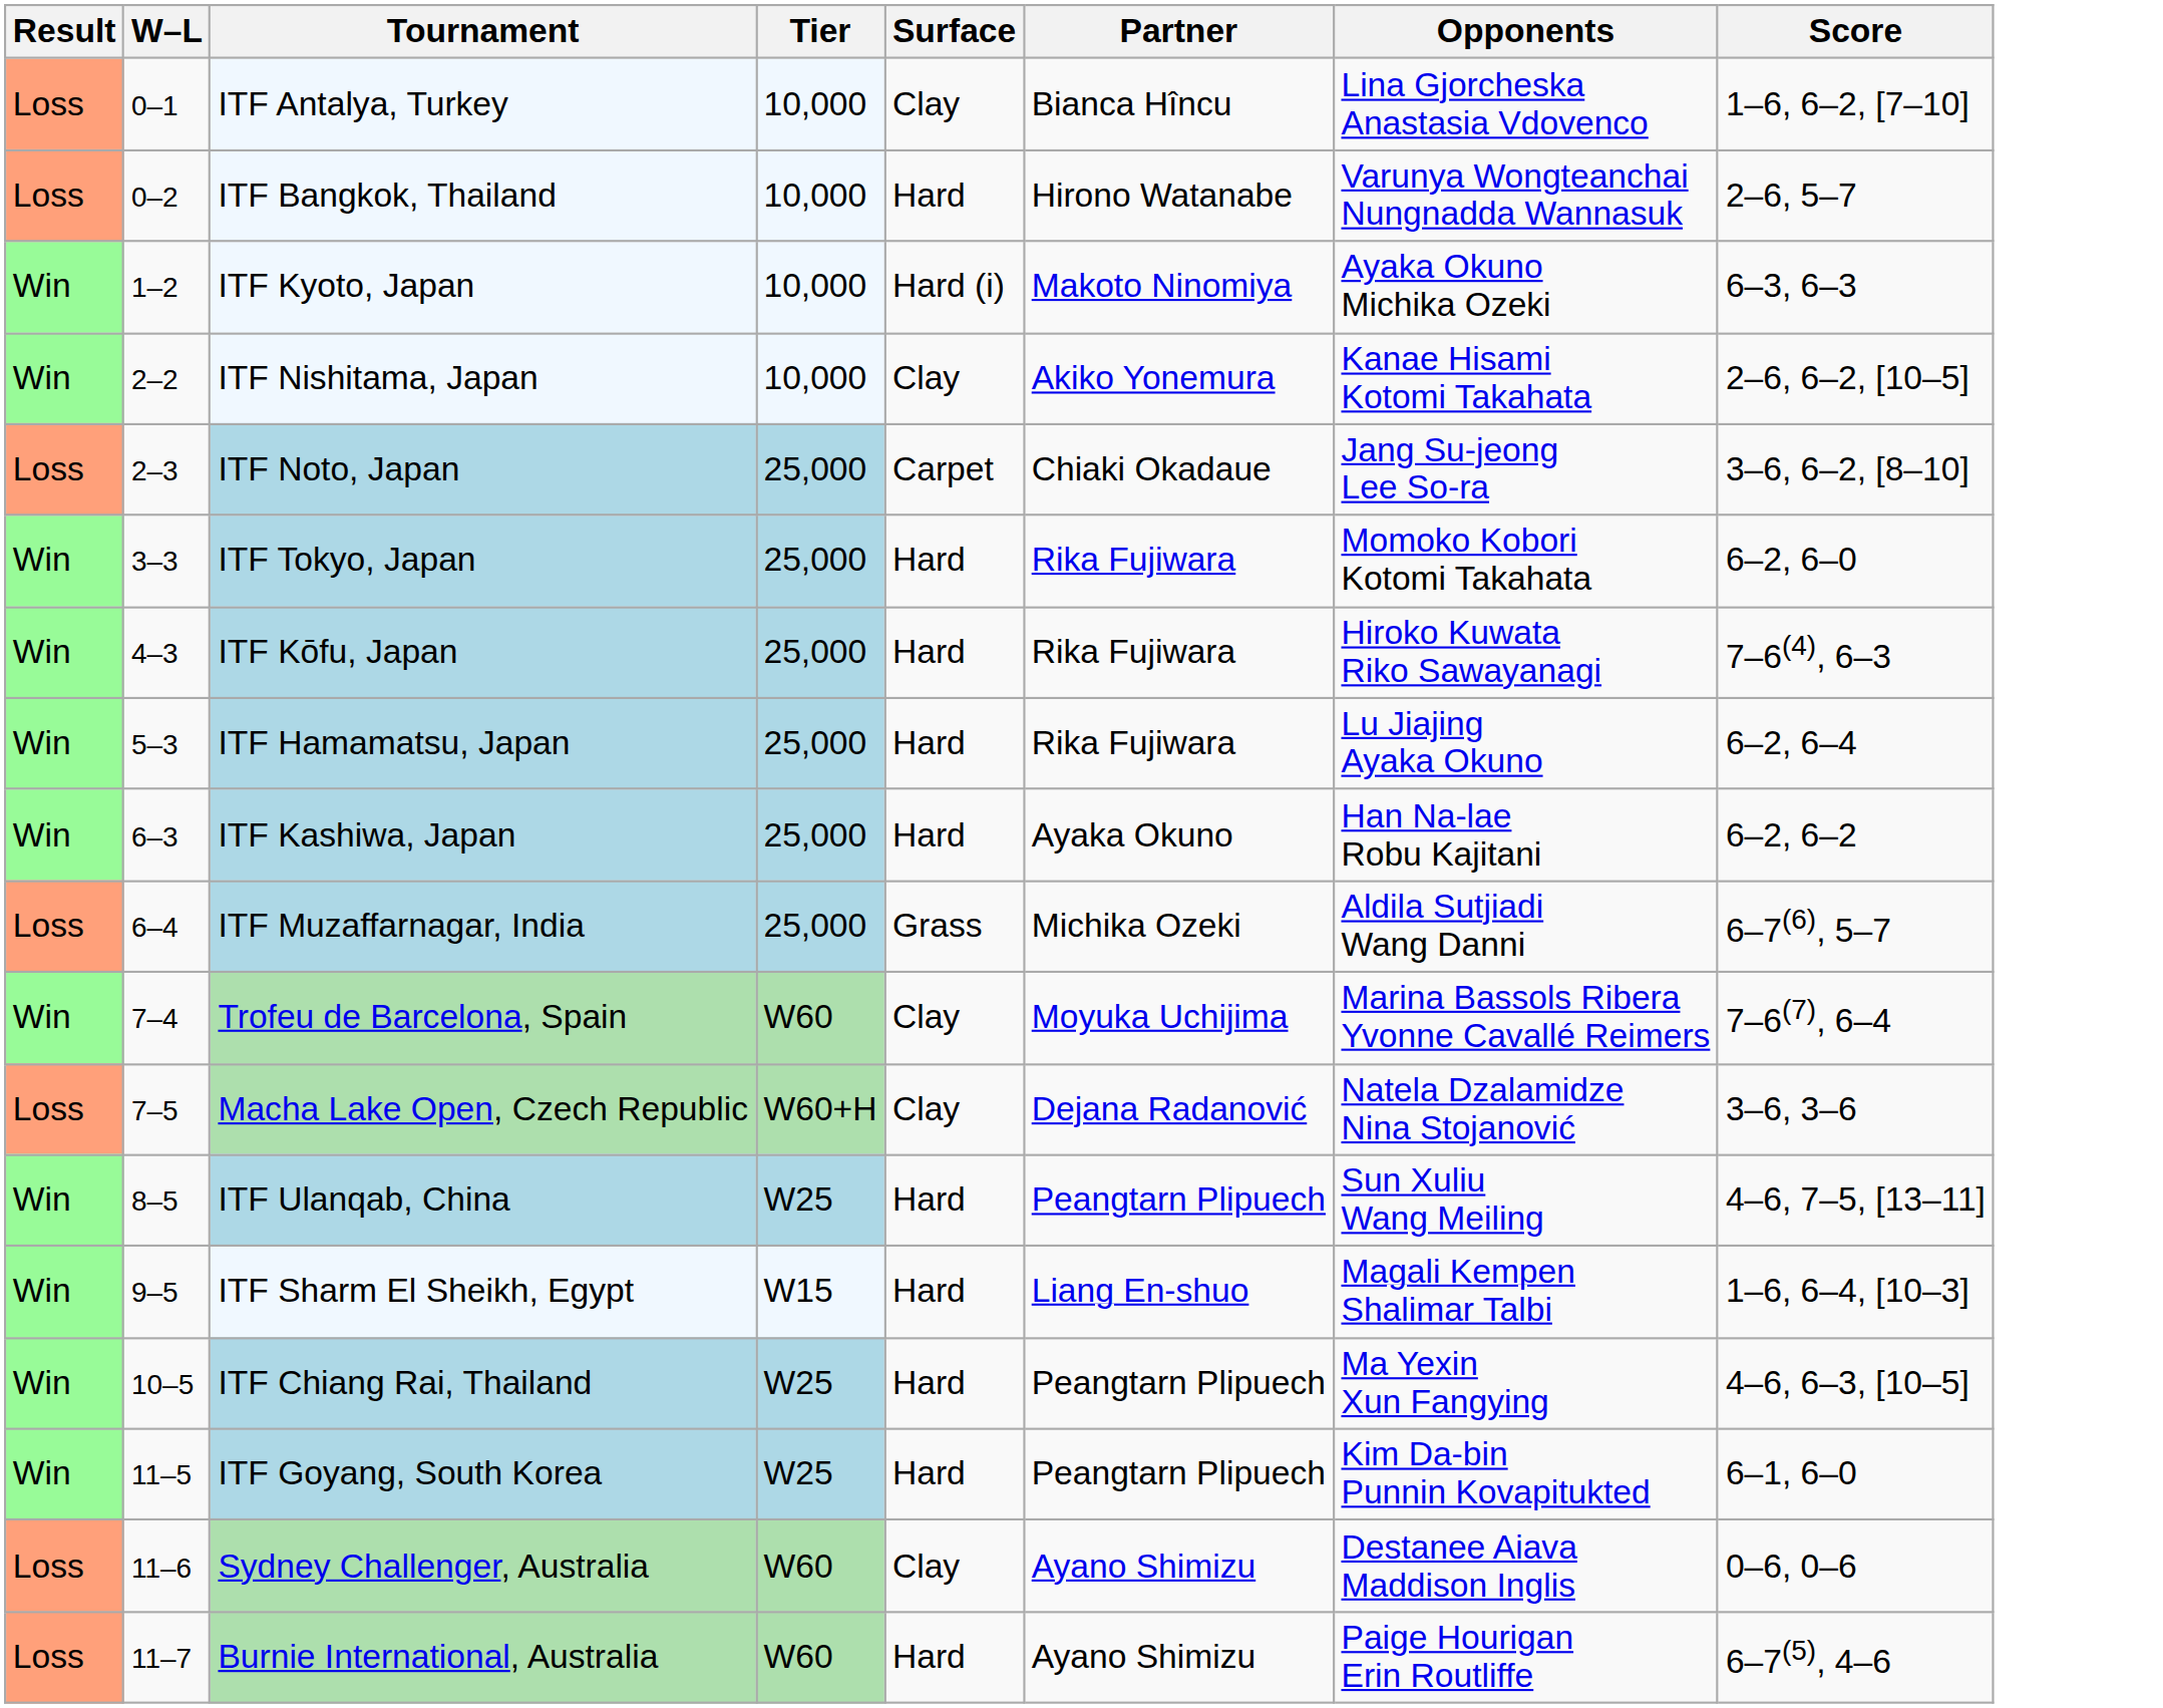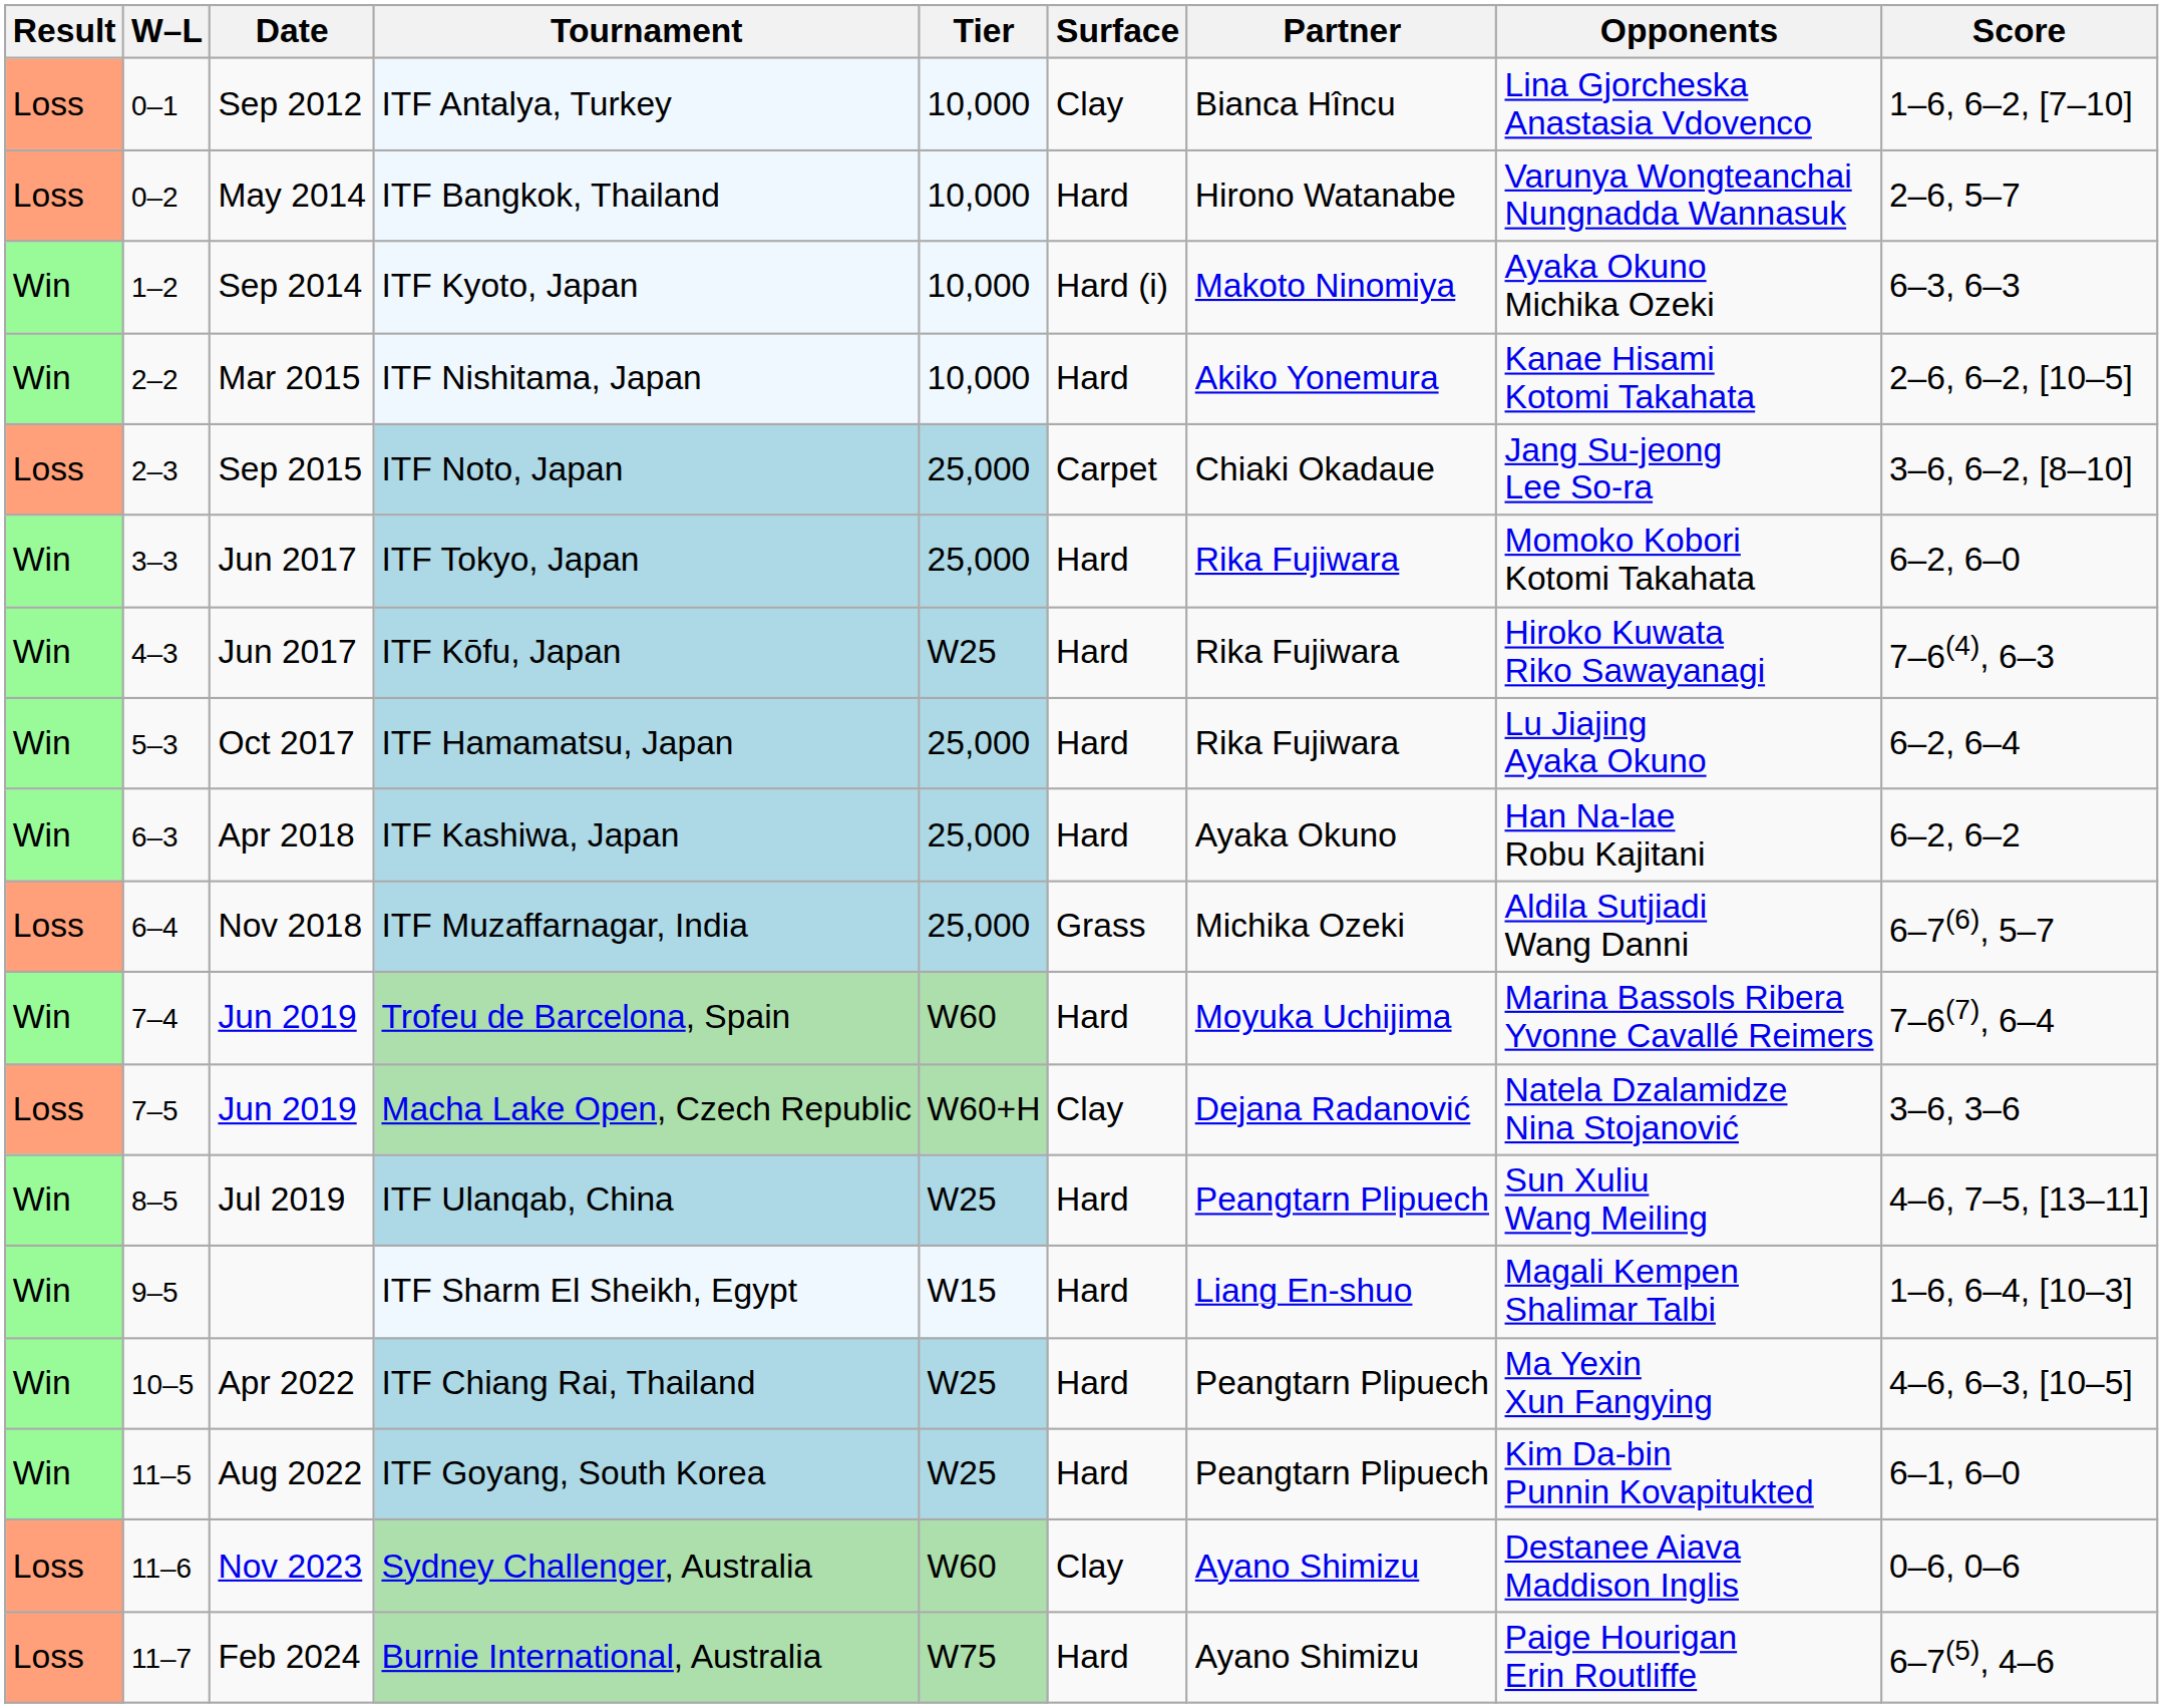+ column: Date | Sep 2012 | May 2014 | Sep 2014 | Mar 2015 | Sep 2015 | Jun 2017 | Jun 2017 | Oct 2017 | Apr 2018 | Nov 2018 | Jun 2019 | Jun 2019 | Jul 2019 | Apr 2022 | Aug 2022 | Nov 2023 | Feb 2024
ITF Nishitama, Japan | Surface: Clay -> Hard
ITF Kōfu, Japan | Tier: 25,000 -> W25
Trofeu de Barcelona, Spain | Surface: Clay -> Hard
Burnie International, Australia | Tier: W60 -> W75
